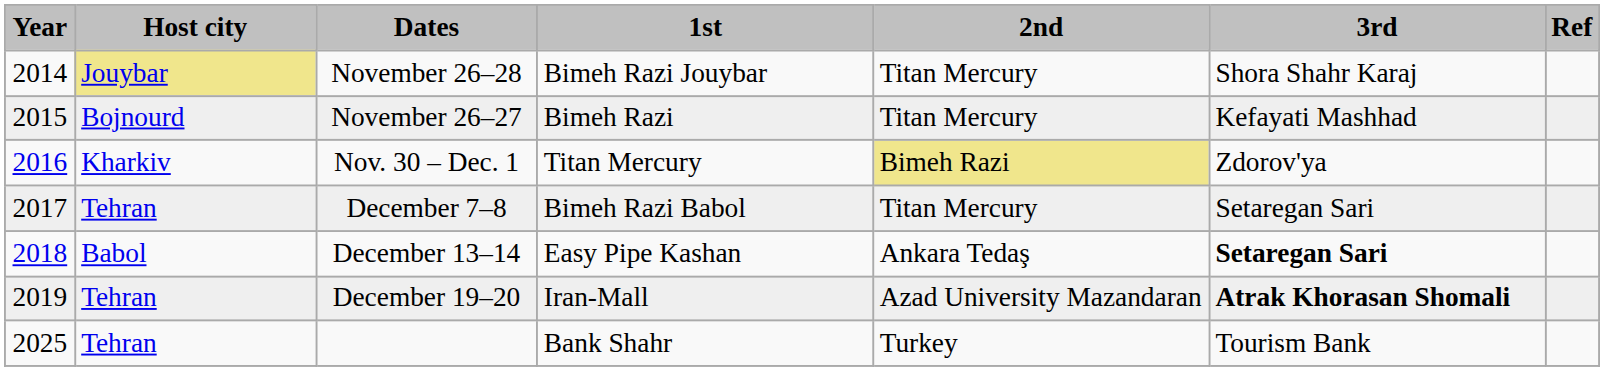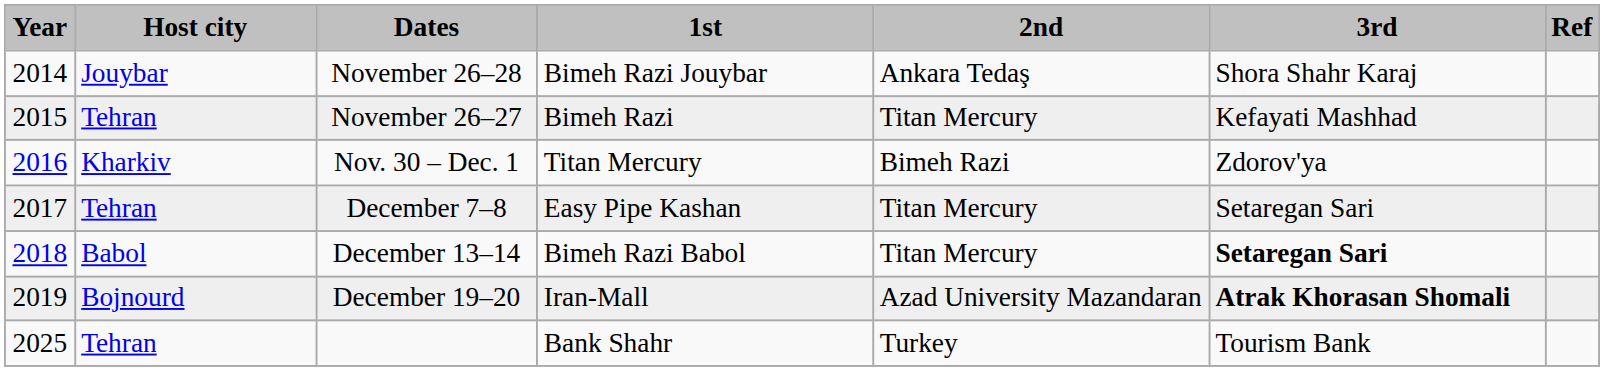November 26–28 | Host city: khaki background -> no background
November 26–28 | 2nd: Titan Mercury -> Ankara Tedaş
November 26–27 | Host city: Bojnourd -> Tehran
Nov. 30 – Dec. 1 | 2nd: khaki background -> no background
December 7–8 | 1st: Bimeh Razi Babol -> Easy Pipe Kashan
December 13–14 | 1st: Easy Pipe Kashan -> Bimeh Razi Babol
December 13–14 | 2nd: Ankara Tedaş -> Titan Mercury
December 19–20 | Host city: Tehran -> Bojnourd
